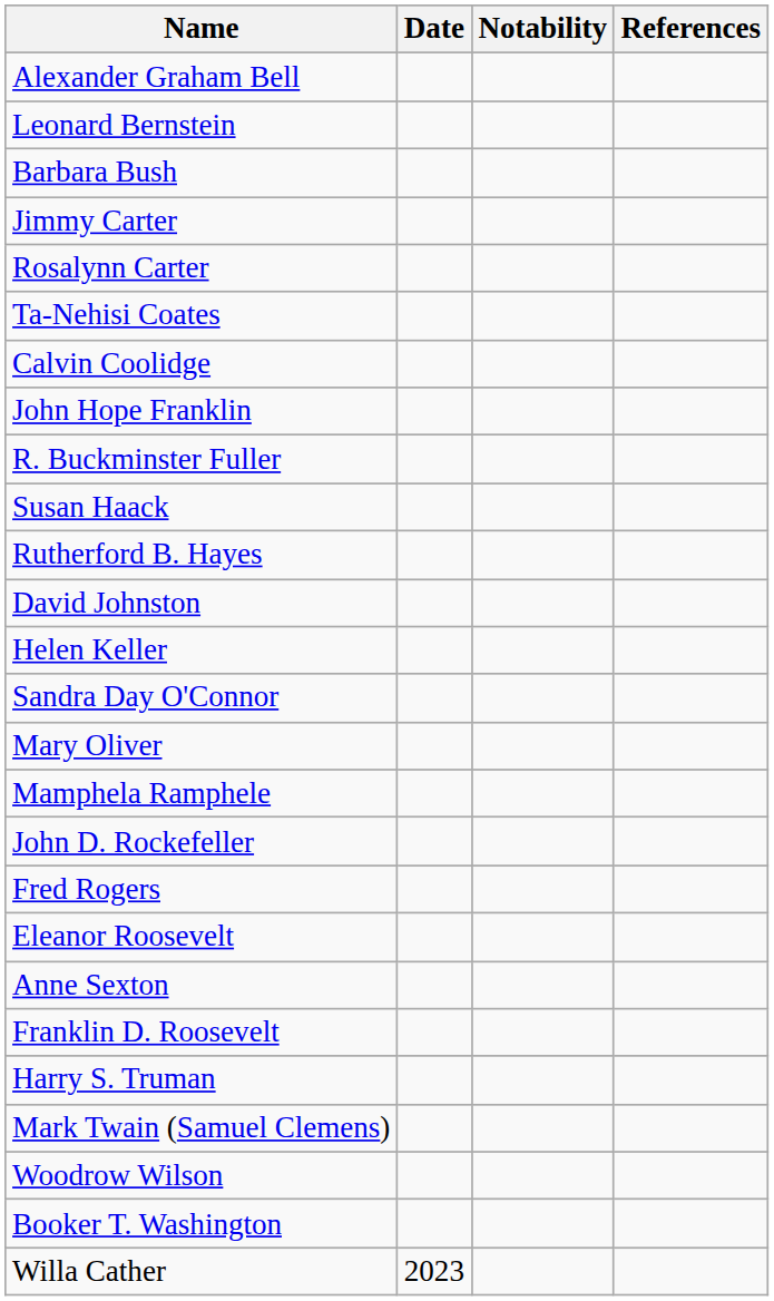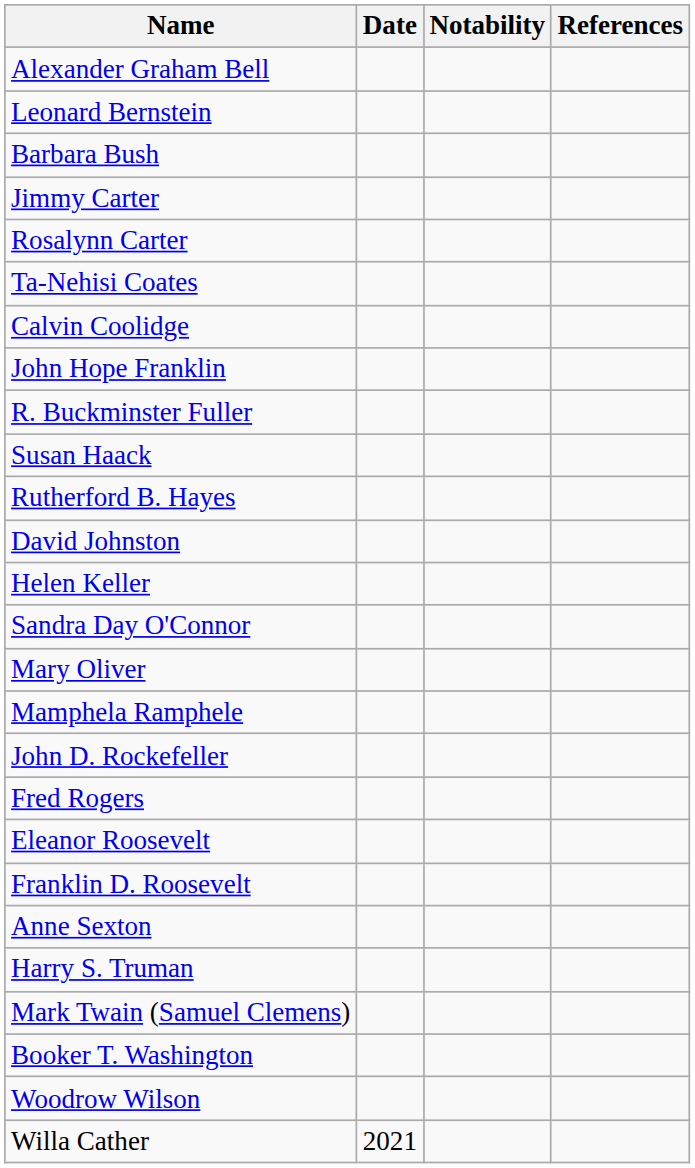rows swapped: Franklin D. Roosevelt <-> Anne Sexton
rows swapped: Booker T. Washington <-> Woodrow Wilson
Willa Cather | Date: 2023 -> 2021
